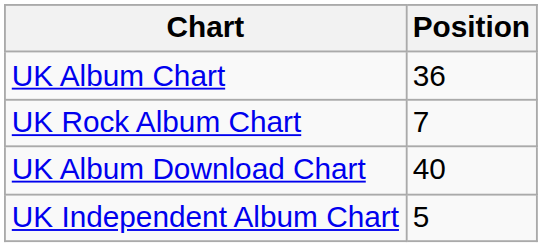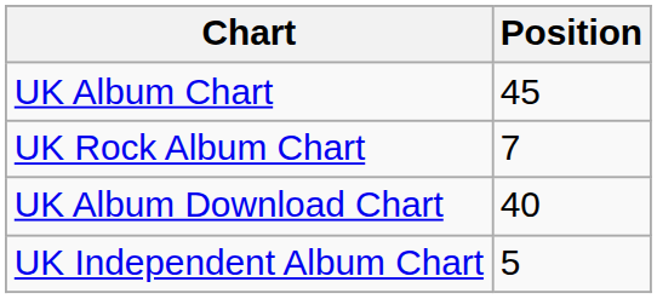UK Album Chart | Position: 36 -> 45
